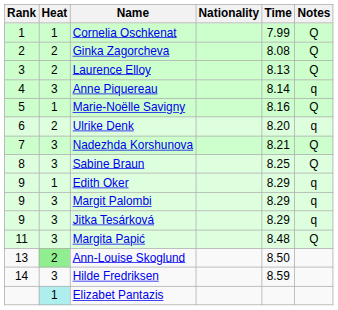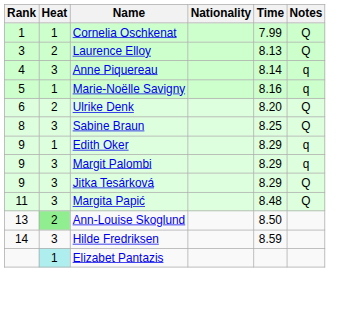- row: 2 | 2 | Ginka Zagorcheva | 8.08 | Q
Marie-Noëlle Savigny | Notes: Q -> q
Ulrike Denk | Notes: q -> Q
- row: 7 | 3 | Nadezhda Korshunova | 8.21 | Q
Jitka Tesárková | Notes: q -> Q
